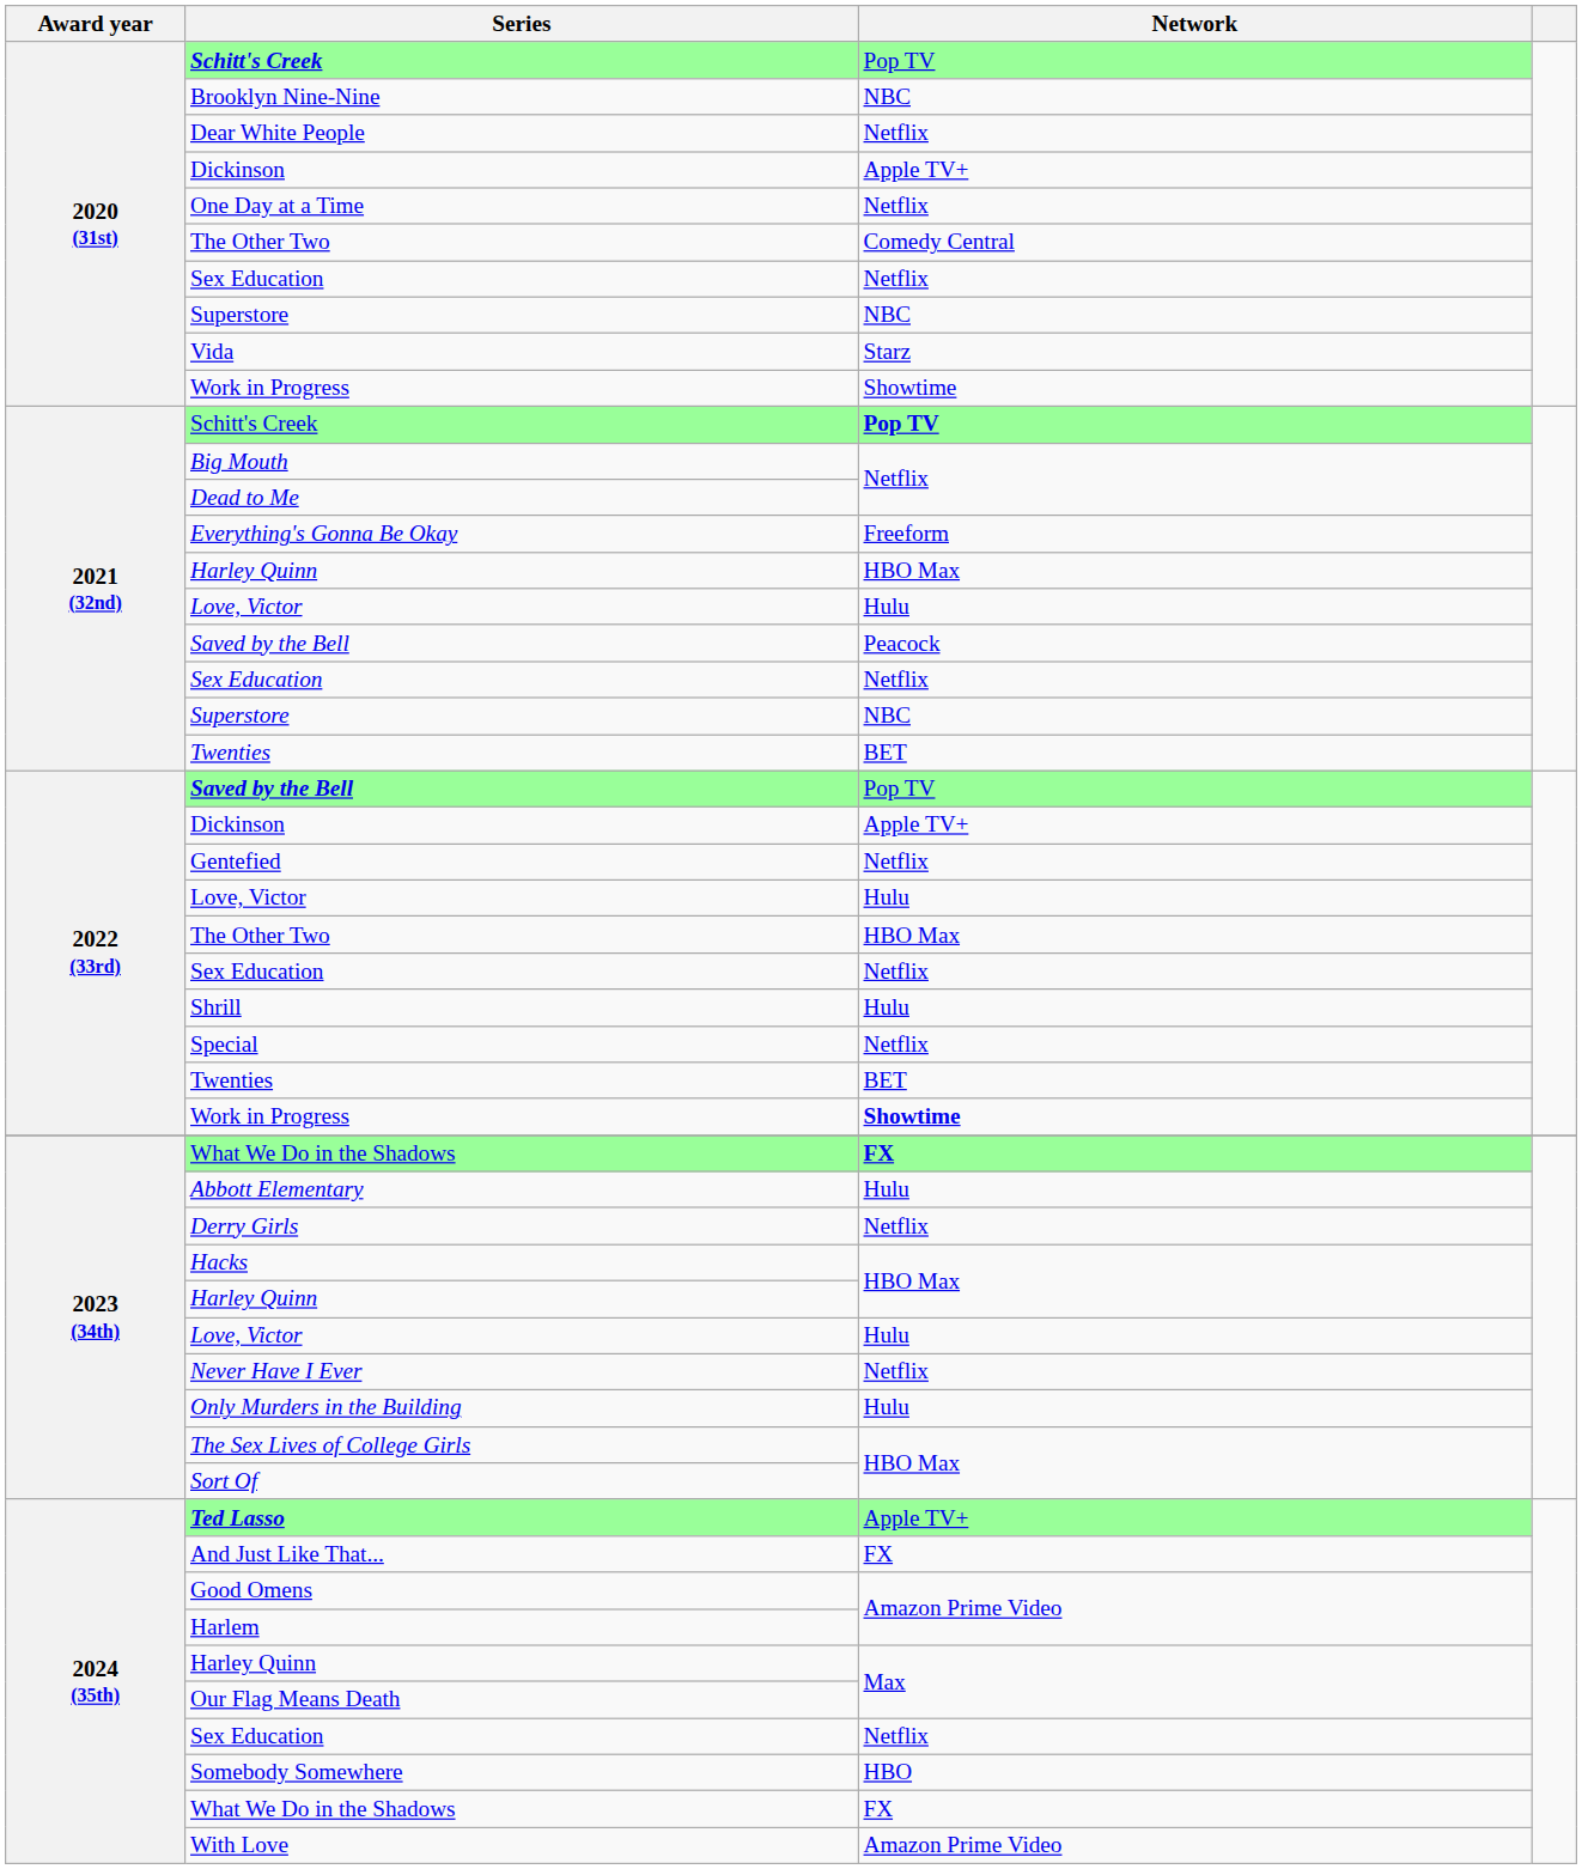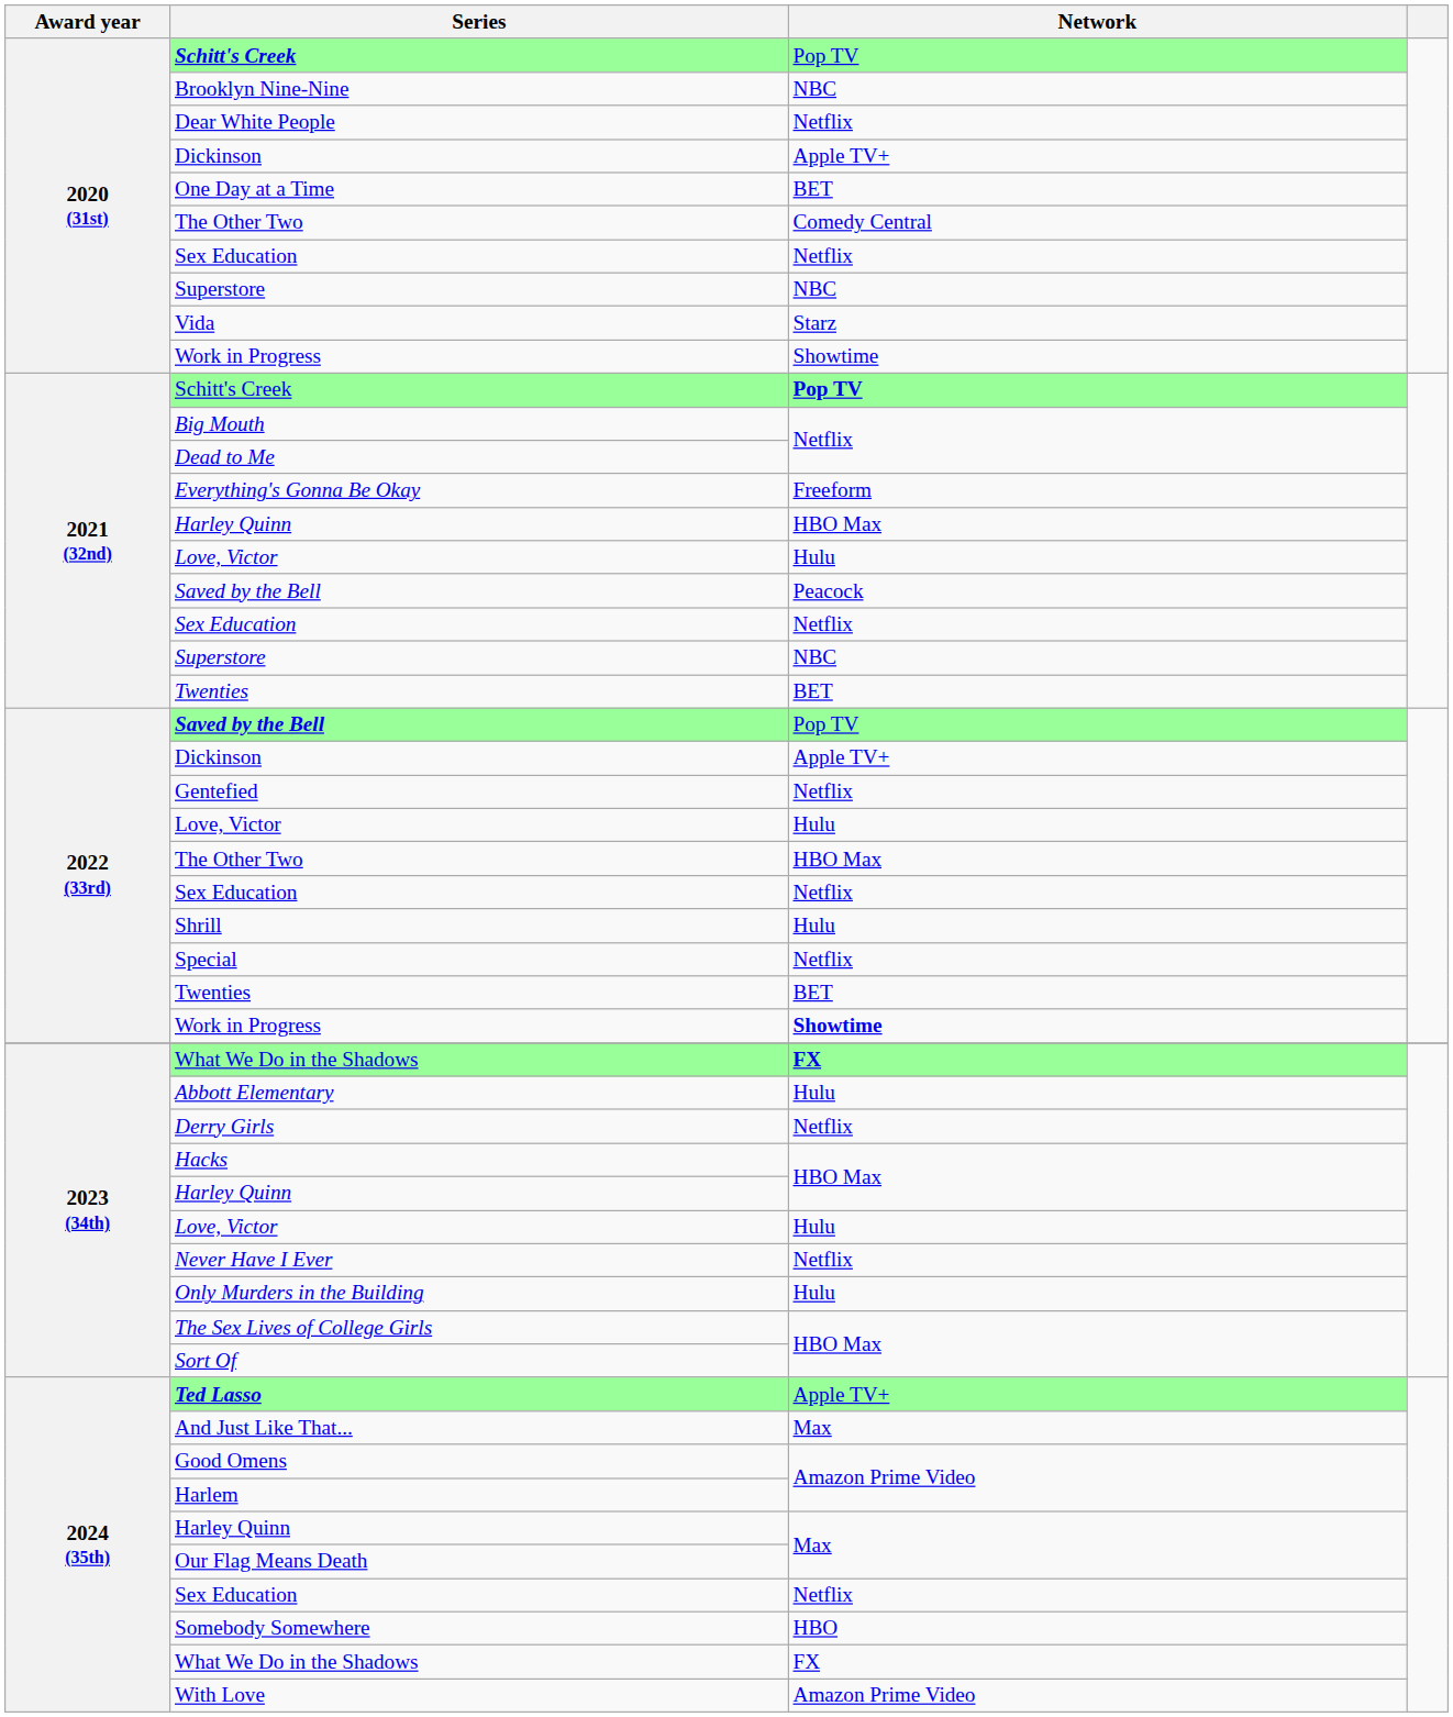One Day at a Time | Network: Netflix -> BET
And Just Like That... | Network: FX -> Max
